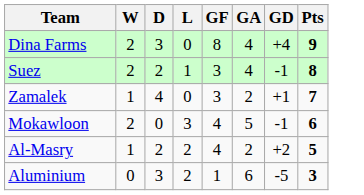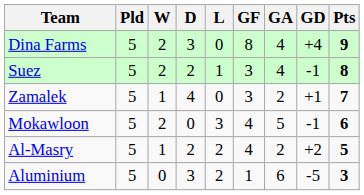+ column: Pld | 5 | 5 | 5 | 5 | 5 | 5
